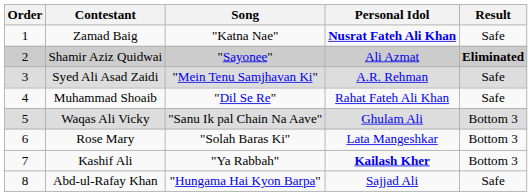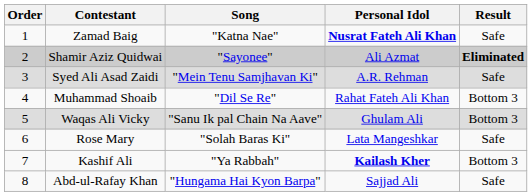Muhammad Shoaib | Result: Safe -> Bottom 3
Rose Mary | Result: Bottom 3 -> Safe
